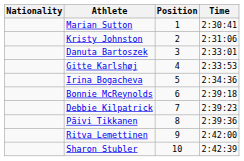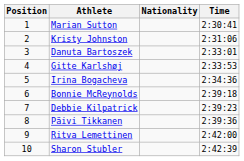columns swapped: Position <-> Nationality
